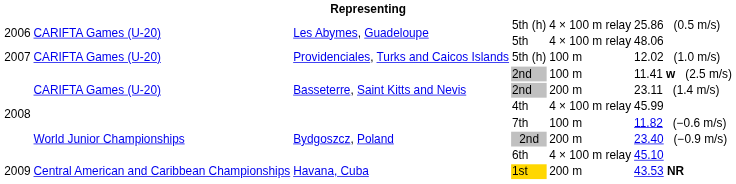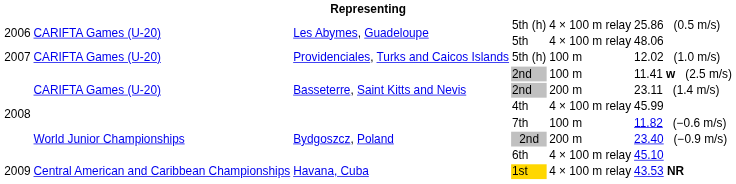1st | column 5: 200 m -> 4 × 100 m relay
